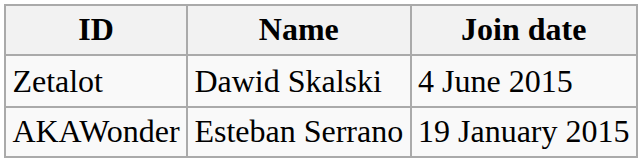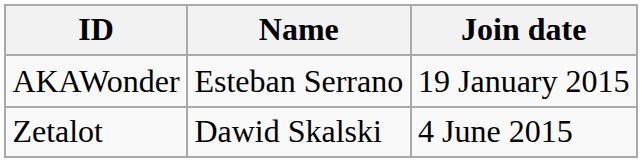rows swapped: Zetalot <-> AKAWonder
